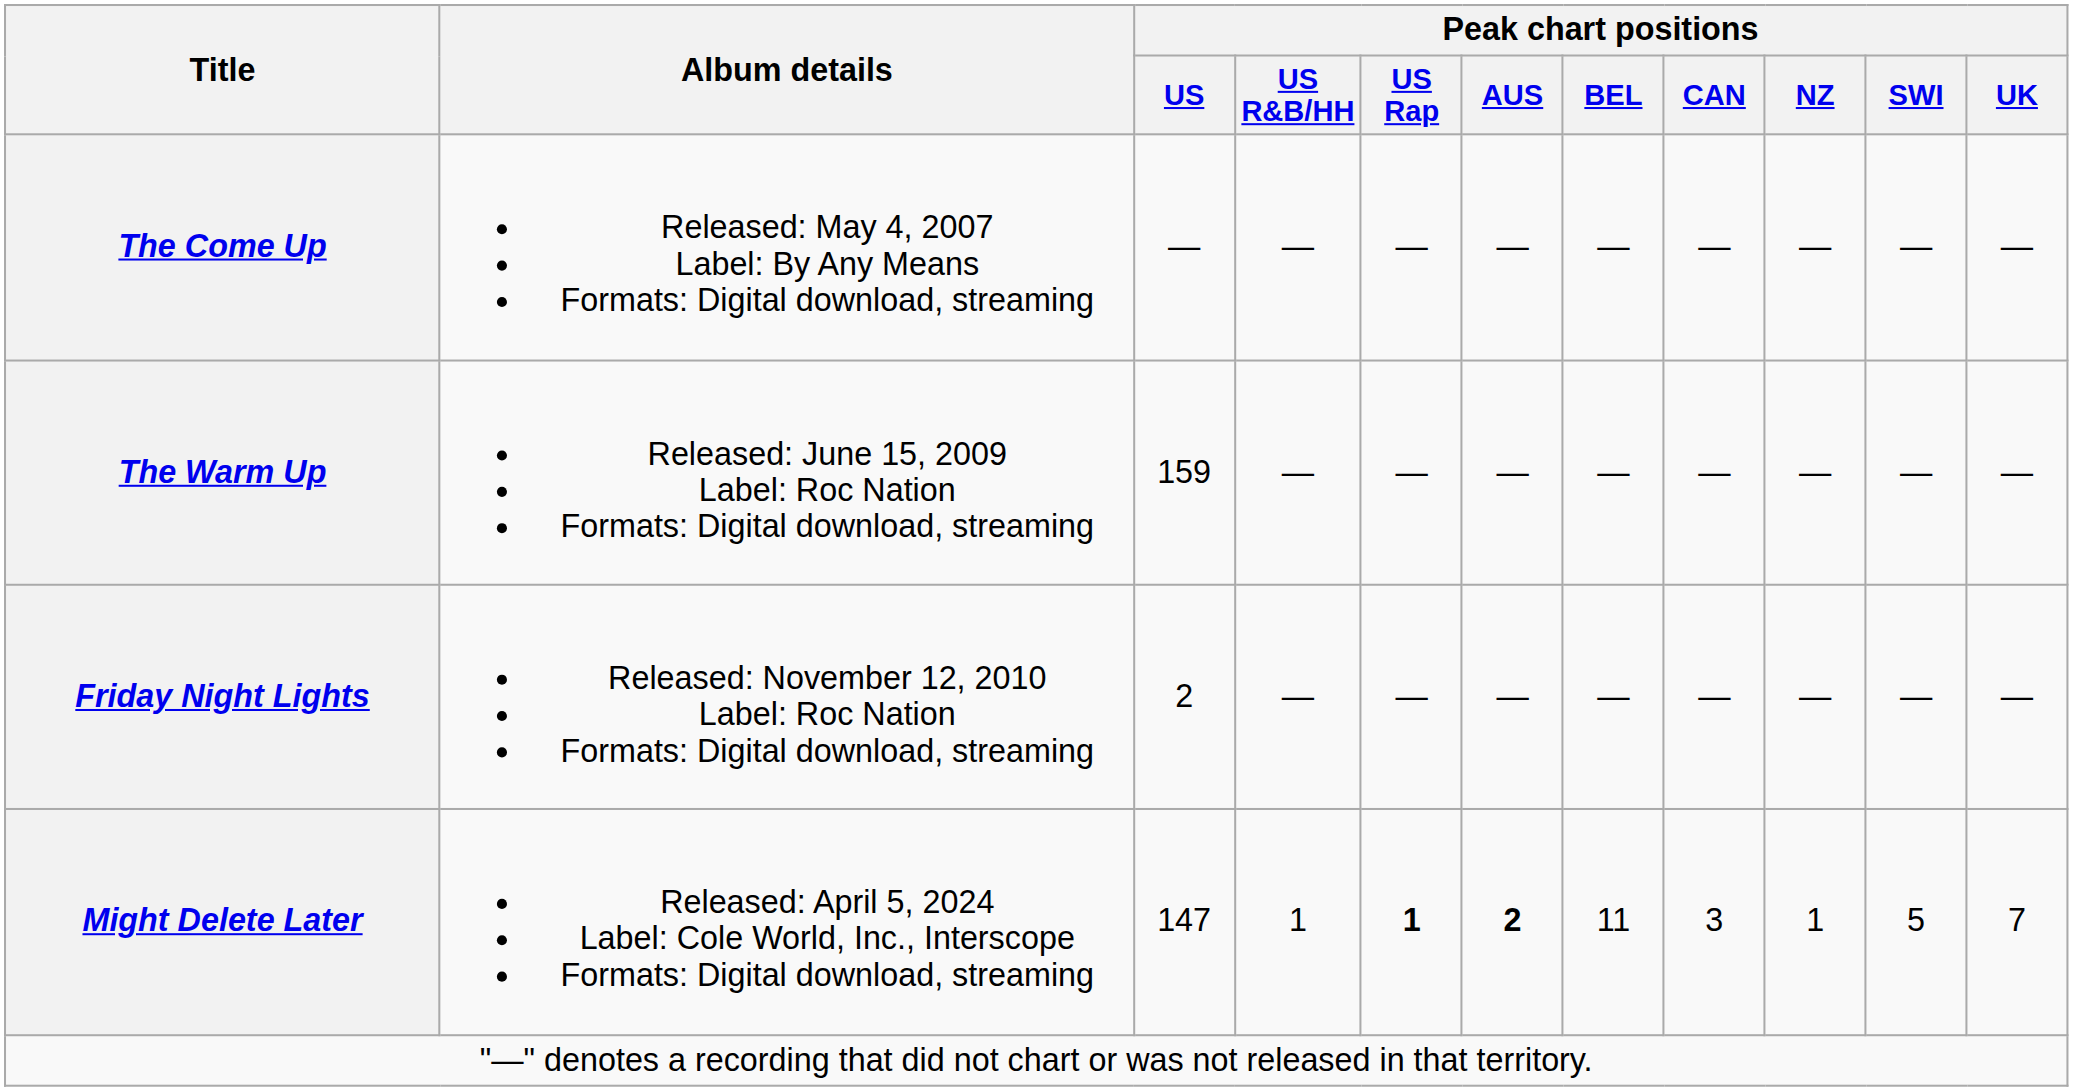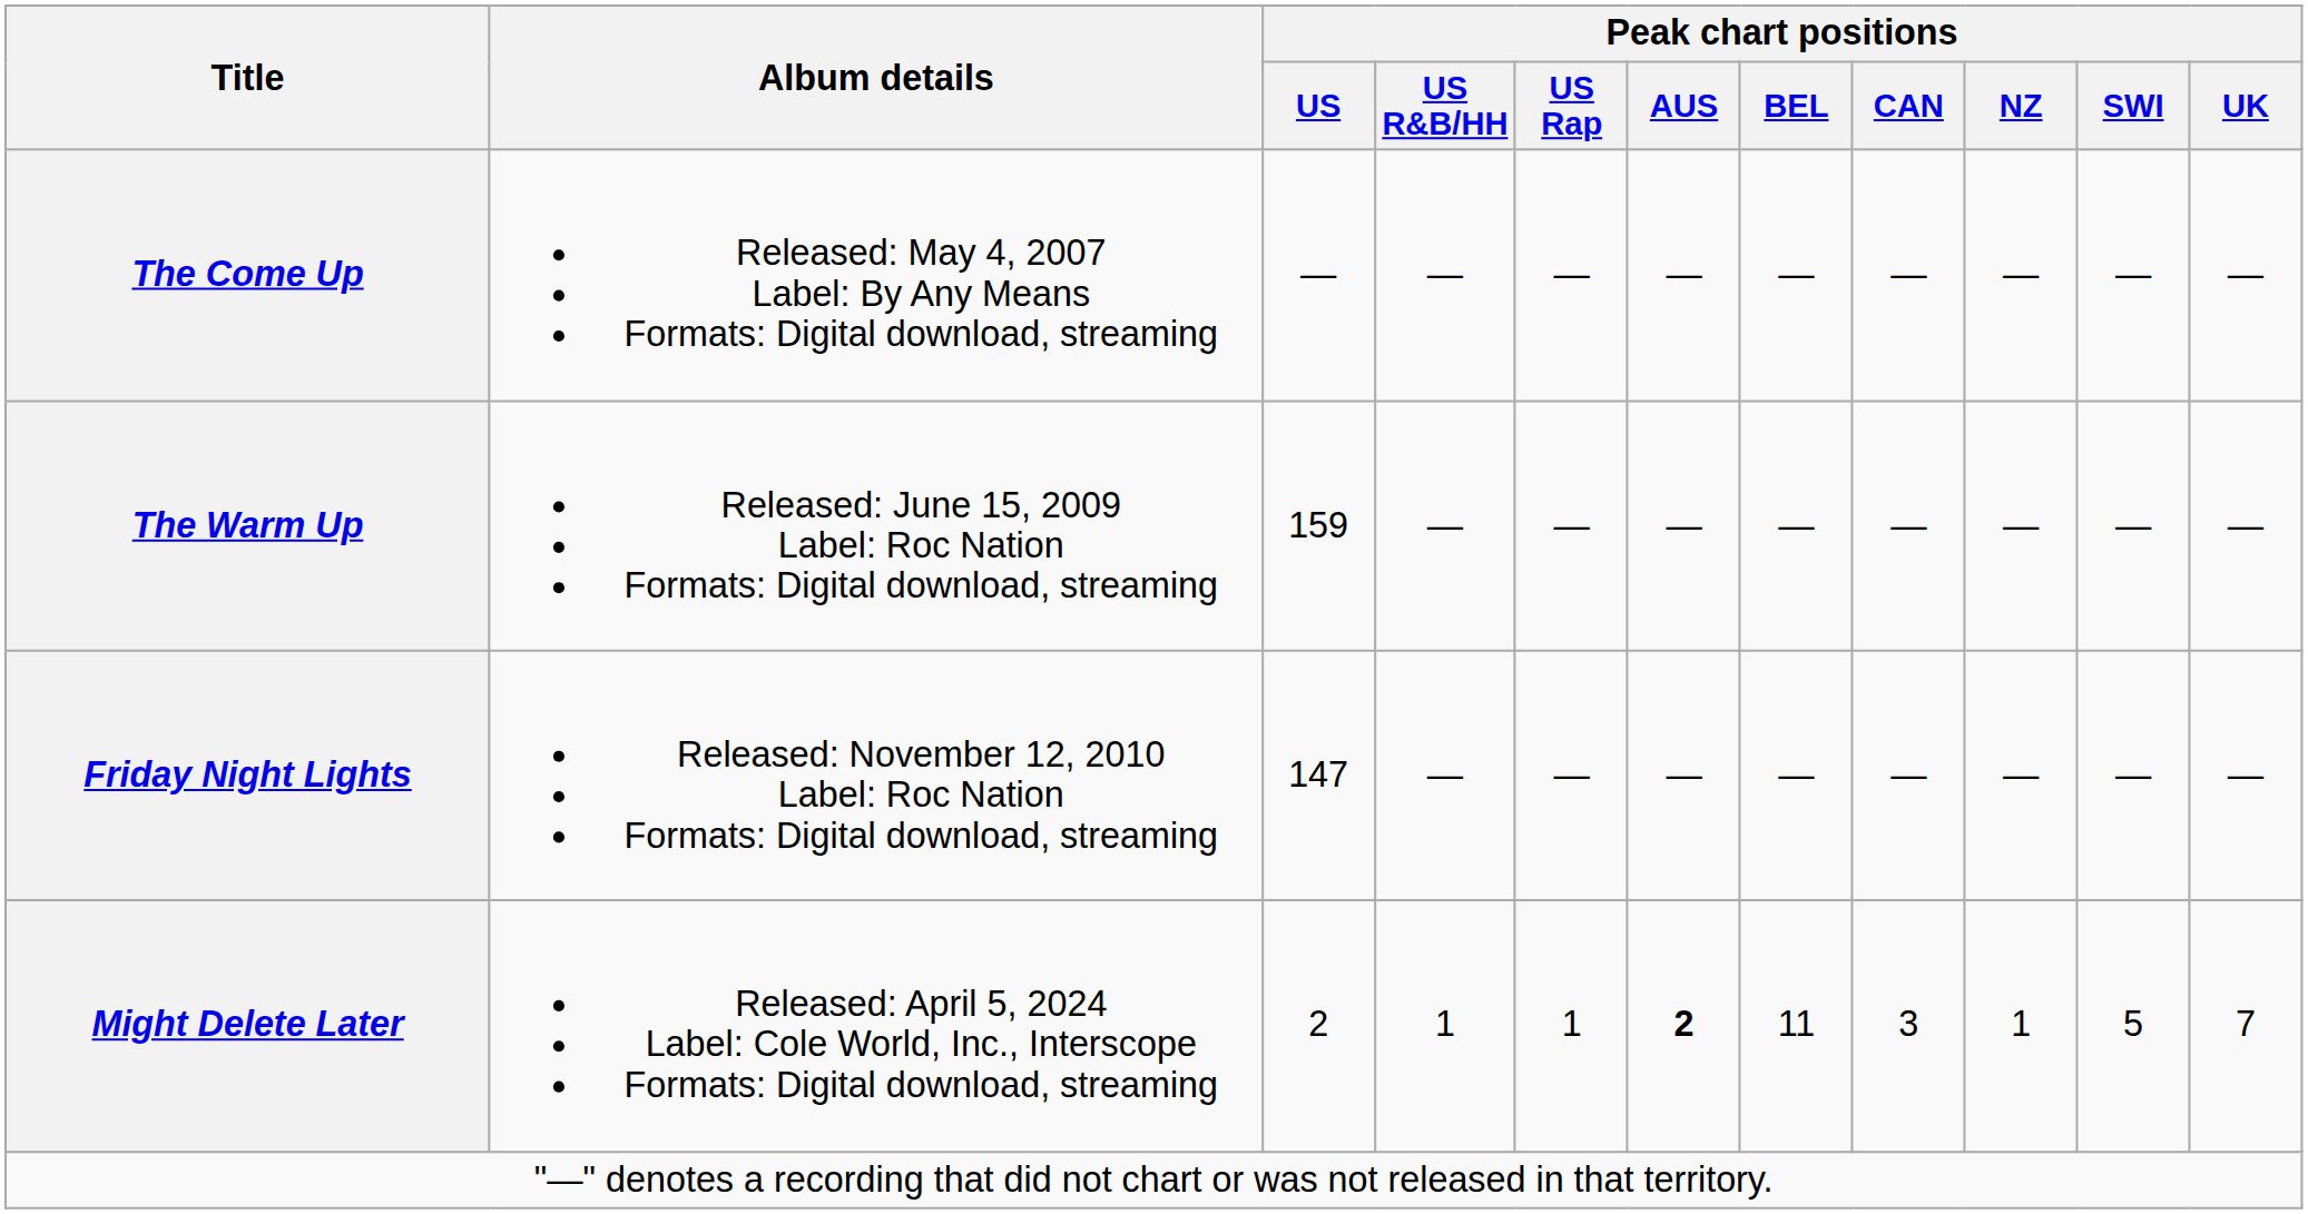Friday Night Lights | Peak chart positions / US: 2 -> 147
Might Delete Later | Peak chart positions / US: 147 -> 2
Might Delete Later | Peak chart positions / US Rap: bold -> normal
